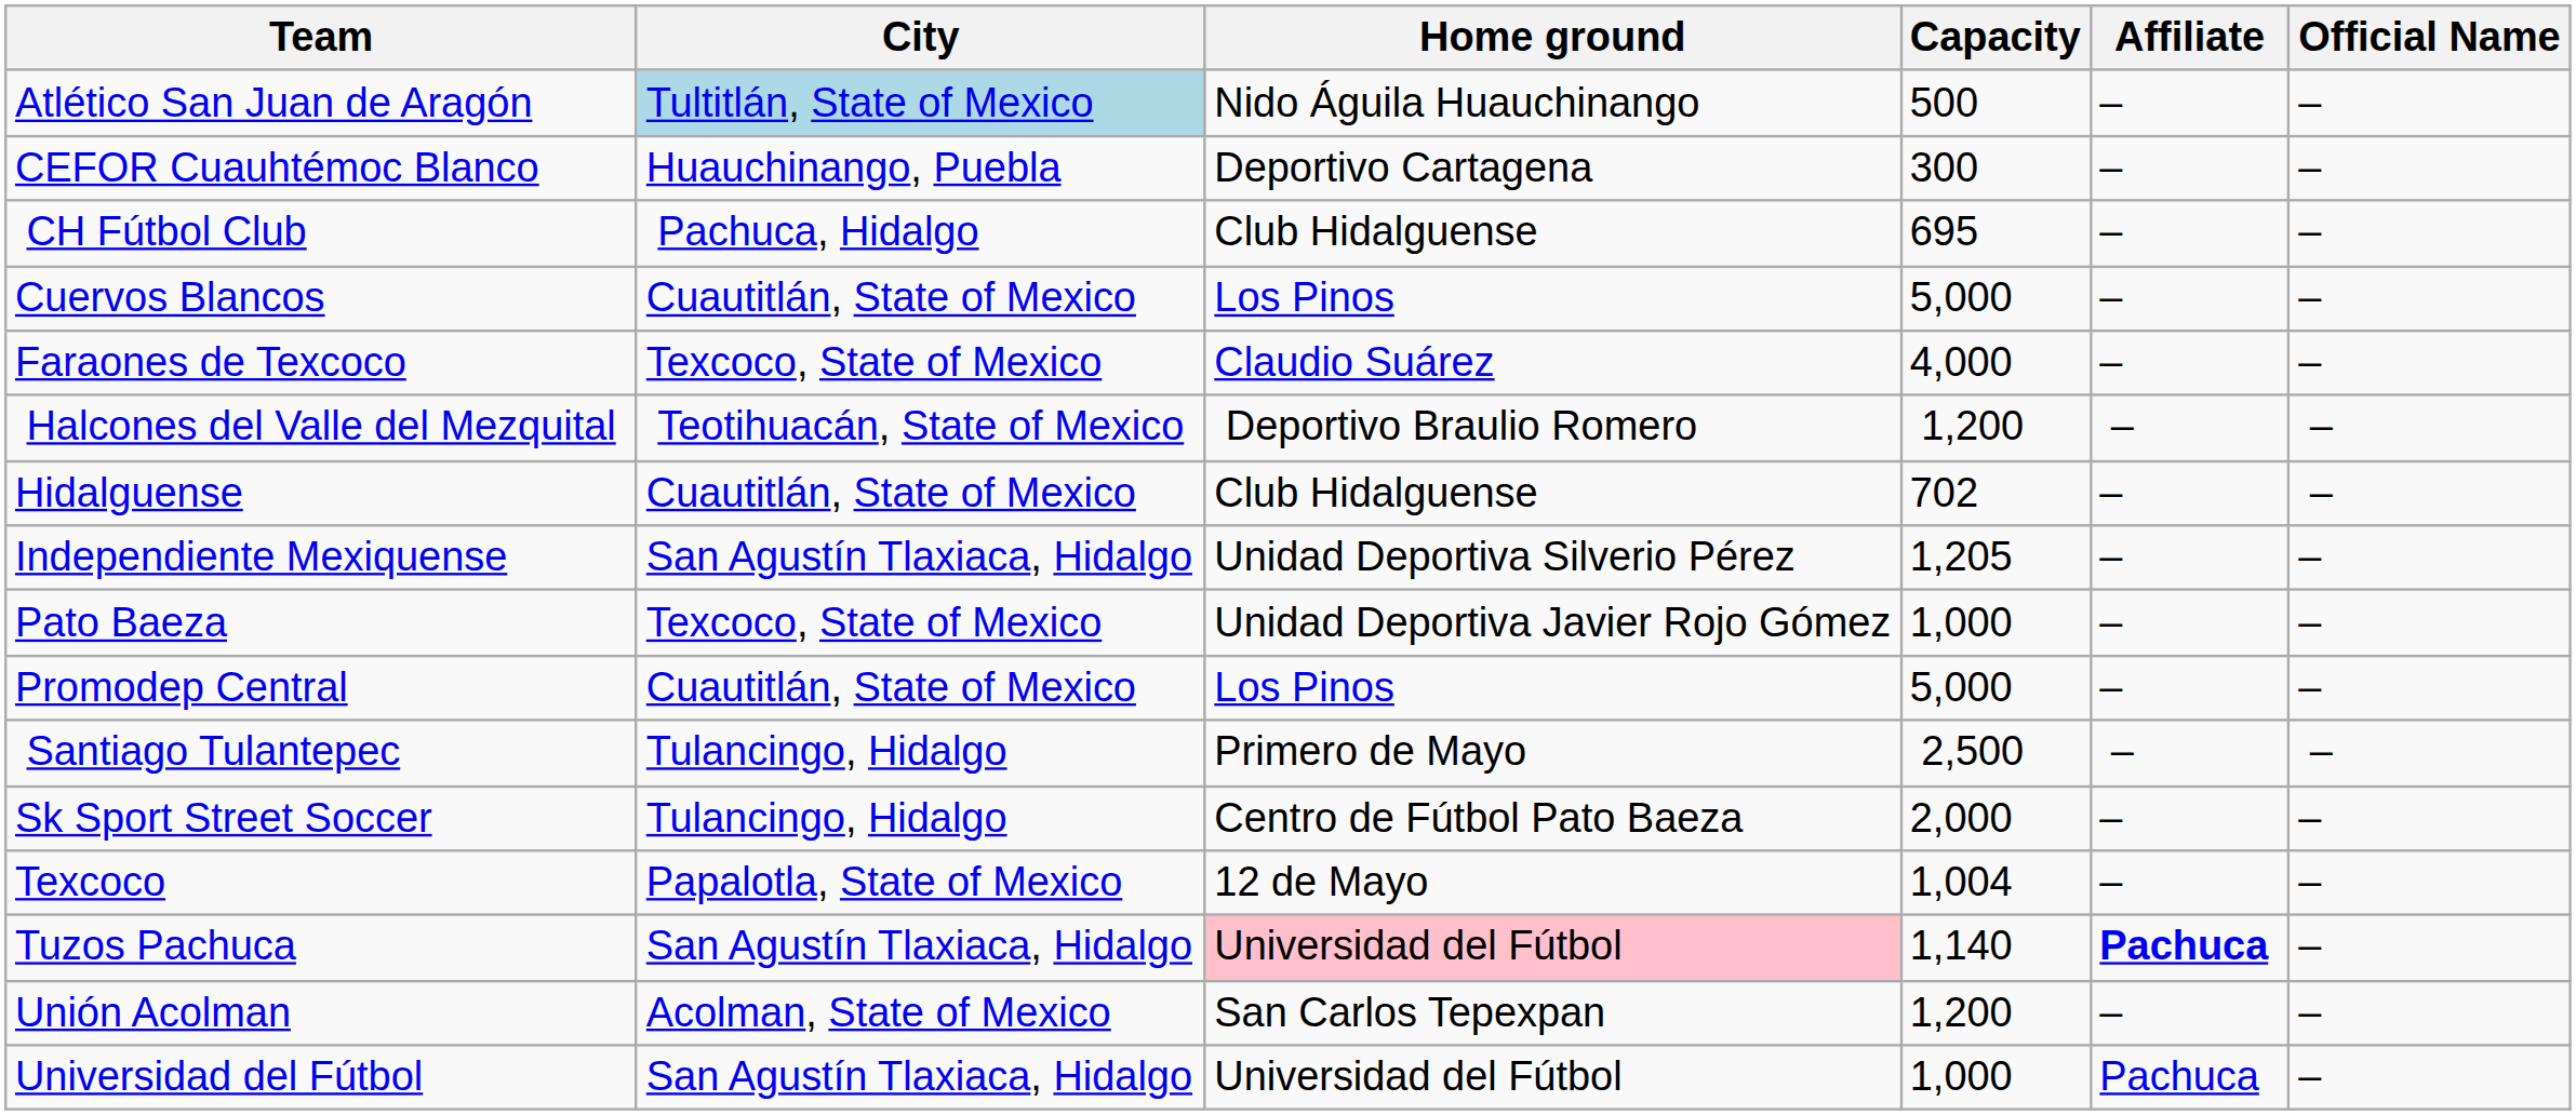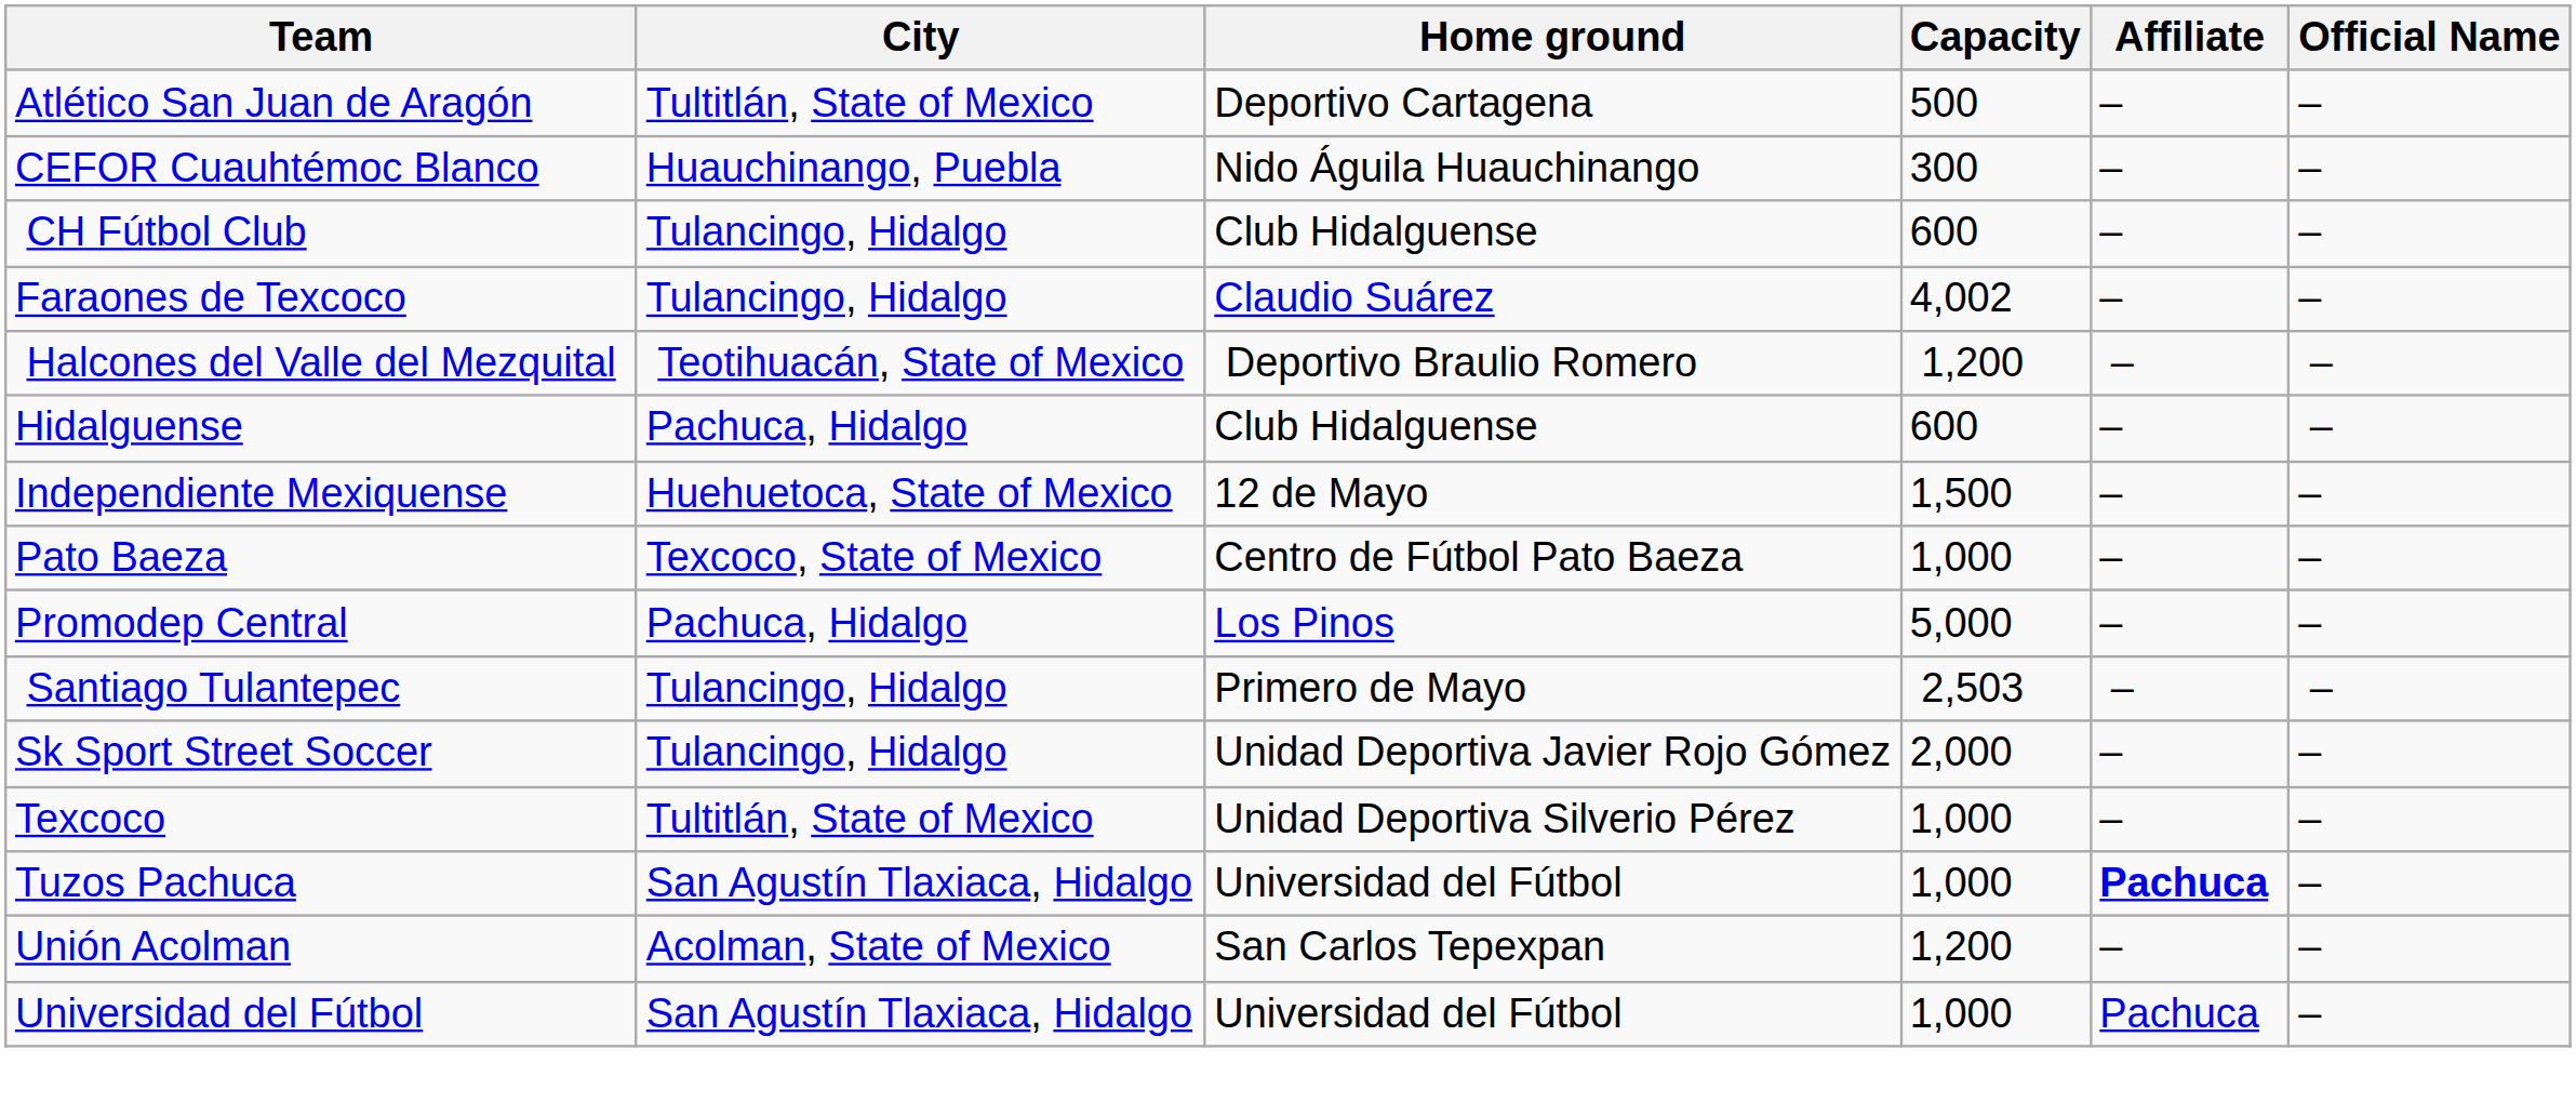Atlético San Juan de Aragón | City: lightblue background -> no background
Atlético San Juan de Aragón | Home ground: Nido Águila Huauchinango -> Deportivo Cartagena
CEFOR Cuauhtémoc Blanco | Home ground: Deportivo Cartagena -> Nido Águila Huauchinango
CH Fútbol Club | City: Pachuca, Hidalgo -> Tulancingo, Hidalgo
CH Fútbol Club | Capacity: 695 -> 600
- row: Cuervos Blancos | Cuautitlán, State of Mexico | Los Pinos | 5,000 | – | –
Faraones de Texcoco | City: Texcoco, State of Mexico -> Tulancingo, Hidalgo
Faraones de Texcoco | Capacity: 4,000 -> 4,002
Hidalguense | City: Cuautitlán, State of Mexico -> Pachuca, Hidalgo
Hidalguense | Capacity: 702 -> 600
Independiente Mexiquense | City: San Agustín Tlaxiaca, Hidalgo -> Huehuetoca, State of Mexico
Independiente Mexiquense | Home ground: Unidad Deportiva Silverio Pérez -> 12 de Mayo
Independiente Mexiquense | Capacity: 1,205 -> 1,500
Pato Baeza | Home ground: Unidad Deportiva Javier Rojo Gómez -> Centro de Fútbol Pato Baeza
Promodep Central | City: Cuautitlán, State of Mexico -> Pachuca, Hidalgo
Santiago Tulantepec | Capacity: 2,500 -> 2,503
Sk Sport Street Soccer | Home ground: Centro de Fútbol Pato Baeza -> Unidad Deportiva Javier Rojo Gómez
Texcoco | City: Papalotla, State of Mexico -> Tultitlán, State of Mexico
Texcoco | Home ground: 12 de Mayo -> Unidad Deportiva Silverio Pérez
Texcoco | Capacity: 1,004 -> 1,000
Tuzos Pachuca | Home ground: pink background -> no background
Tuzos Pachuca | Capacity: 1,140 -> 1,000
